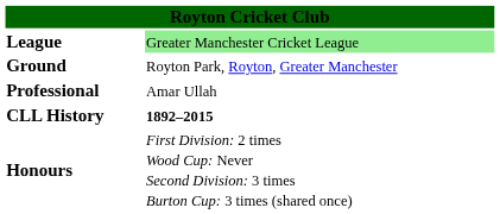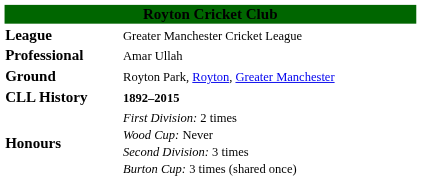League | column 2: lightgreen background -> no background
rows swapped: Ground <-> Professional
